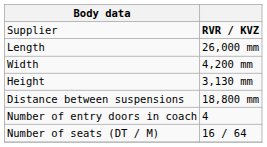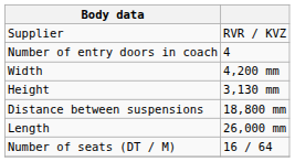Supplier | column 2: bold -> normal
rows swapped: Length <-> Number of entry doors in coach
